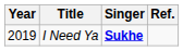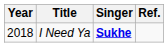I Need Ya | Year: 2019 -> 2018
